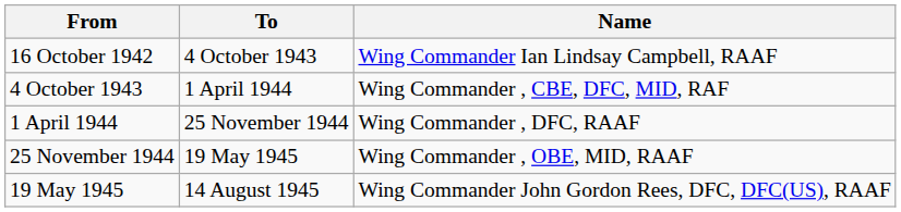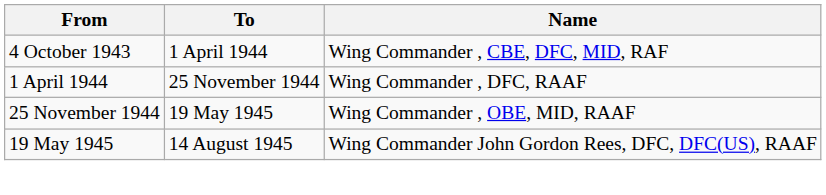- row: 16 October 1942 | 4 October 1943 | Wing Commander Ian Lindsay Campbell, RAAF
